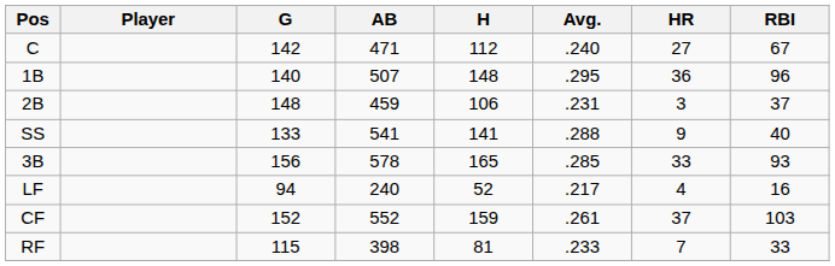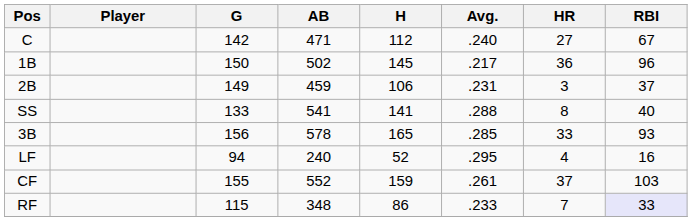1B | G: 140 -> 150
1B | AB: 507 -> 502
1B | H: 148 -> 145
1B | Avg.: .295 -> .217
2B | G: 148 -> 149
SS | HR: 9 -> 8
LF | Avg.: .217 -> .295
CF | G: 152 -> 155
RF | AB: 398 -> 348
RF | H: 81 -> 86
RF | RBI: no background -> lavender background
